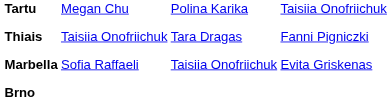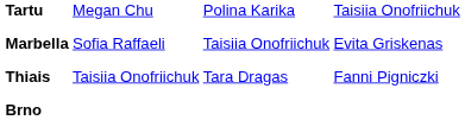rows swapped: Marbella <-> Thiais
